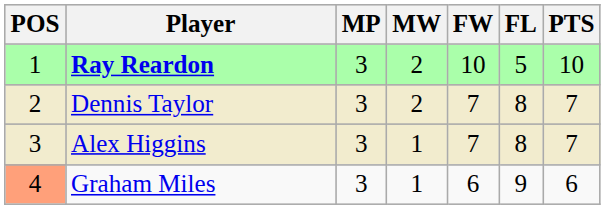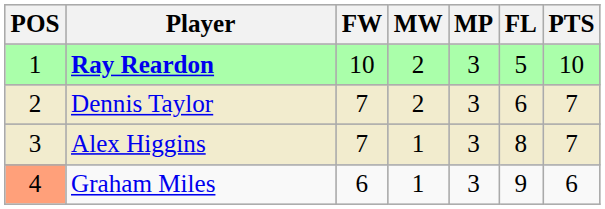columns swapped: MP <-> FW
Dennis Taylor | FL: 8 -> 6
